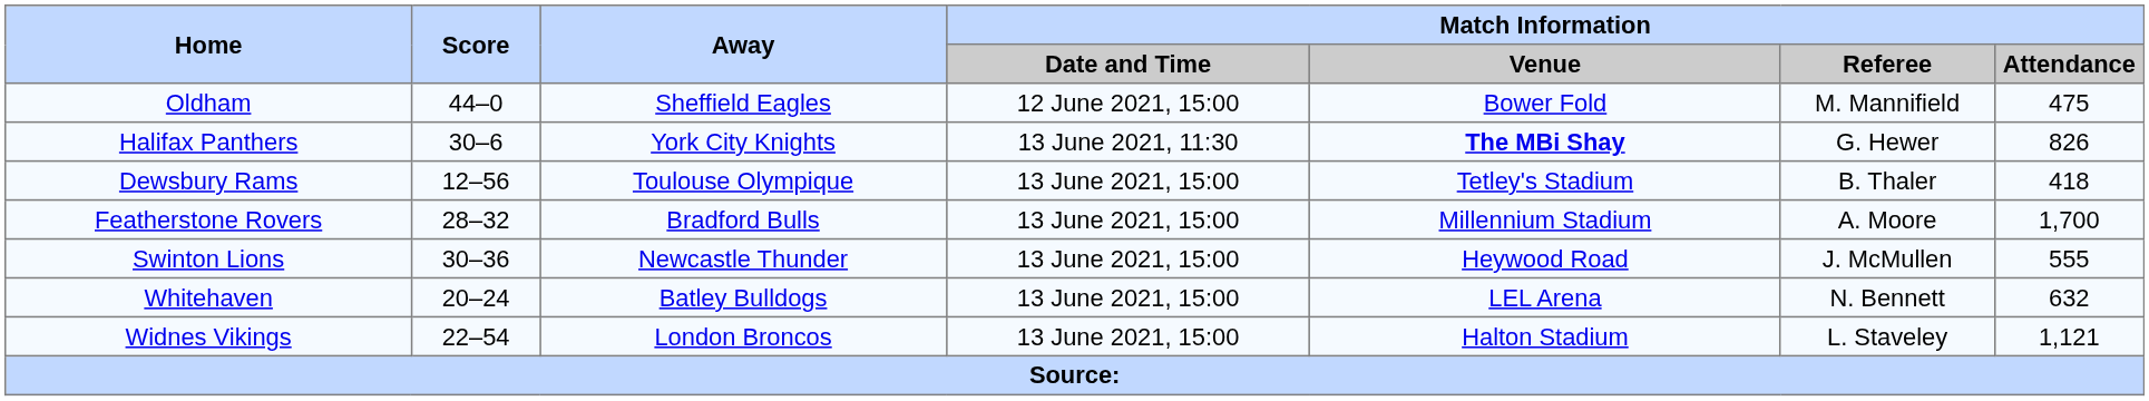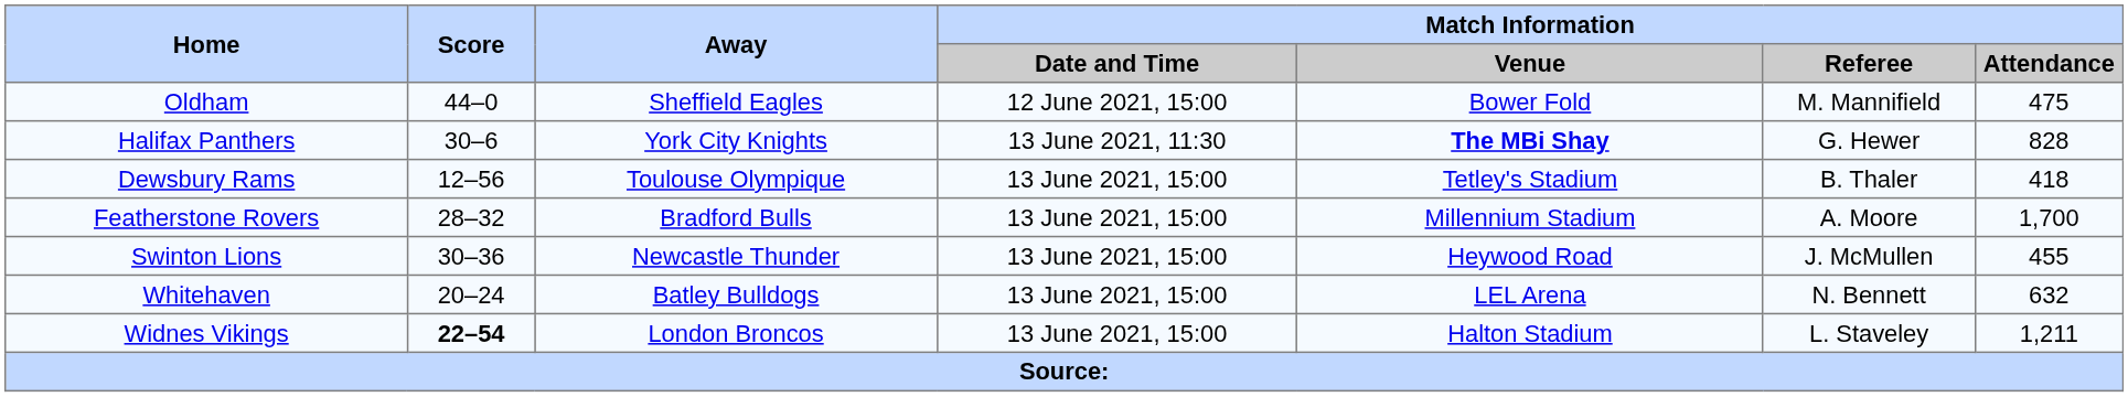Halifax Panthers | Match Information / Attendance: 826 -> 828
Swinton Lions | Match Information / Attendance: 555 -> 455
Widnes Vikings | Score: normal -> bold
Widnes Vikings | Match Information / Attendance: 1,121 -> 1,211
